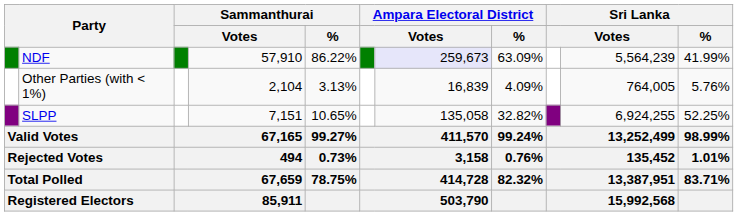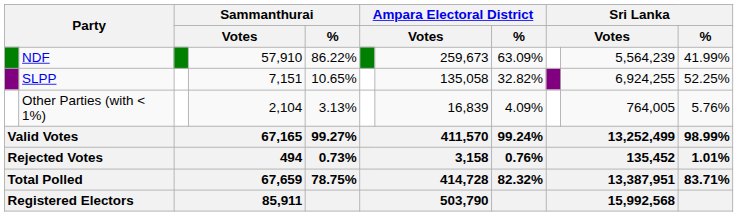NDF | column 7: lavender background -> no background
rows swapped: SLPP <-> Other Parties (with < 1%)
